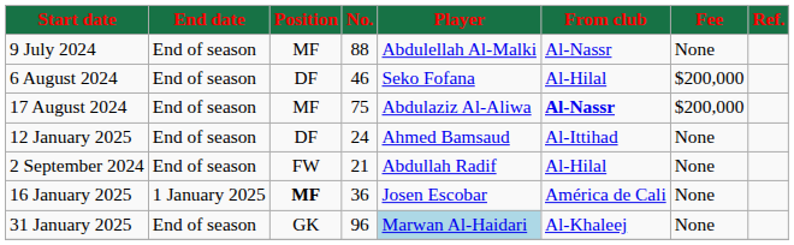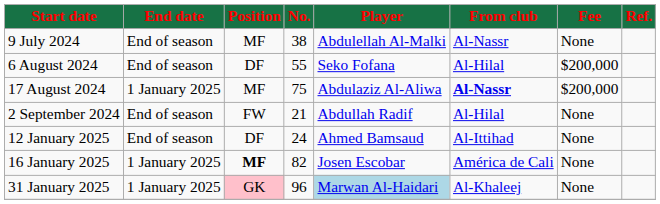9 July 2024 | No.: 88 -> 38
6 August 2024 | No.: 46 -> 55
17 August 2024 | End date: End of season -> 1 January 2025
rows swapped: 2 September 2024 <-> 12 January 2025
16 January 2025 | No.: 36 -> 82
31 January 2025 | End date: End of season -> 1 January 2025
31 January 2025 | Position: no background -> pink background
